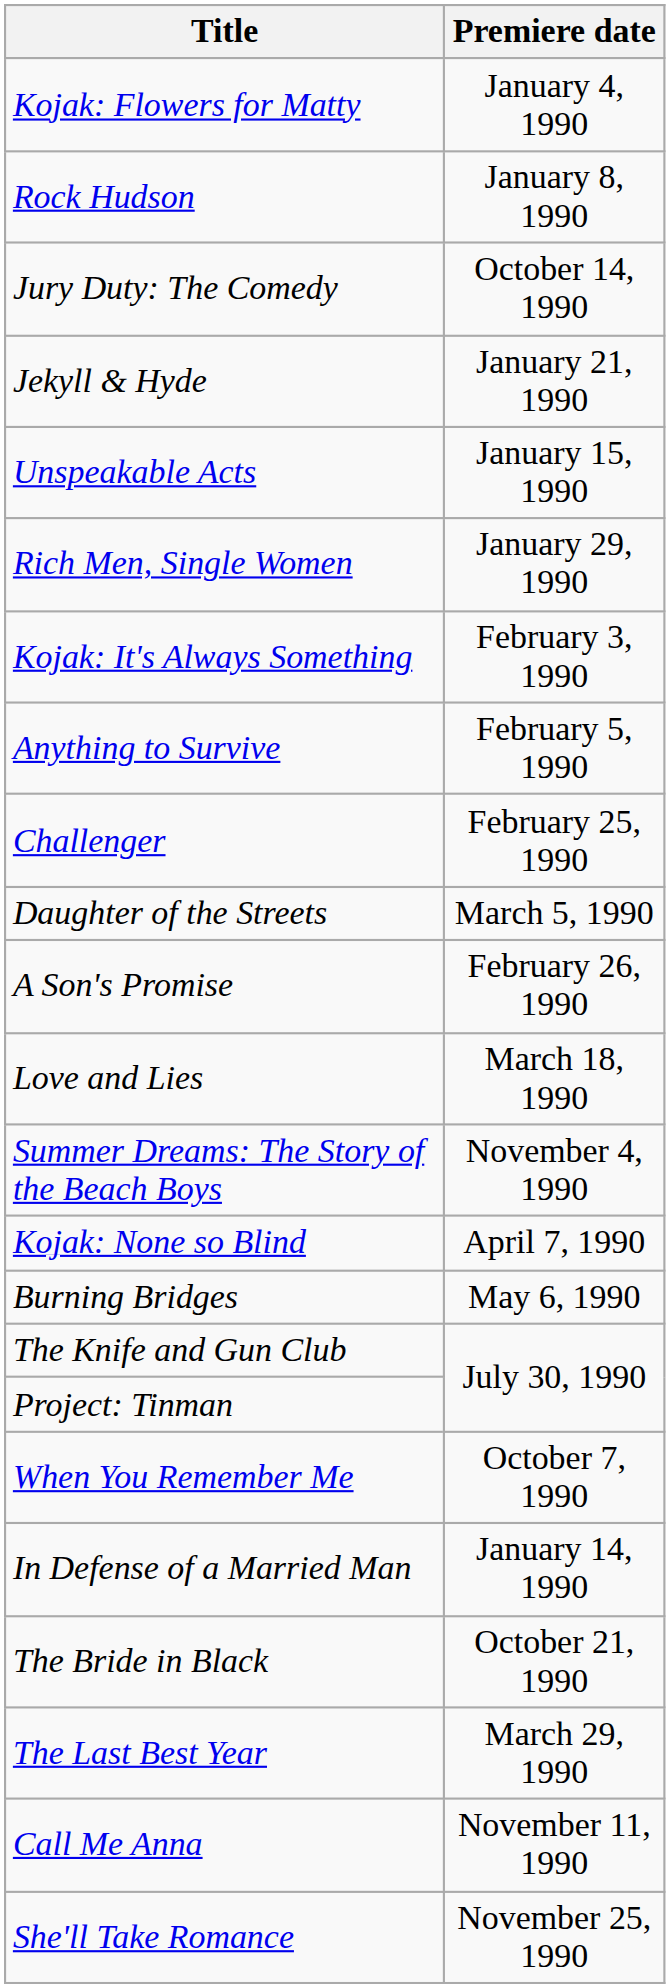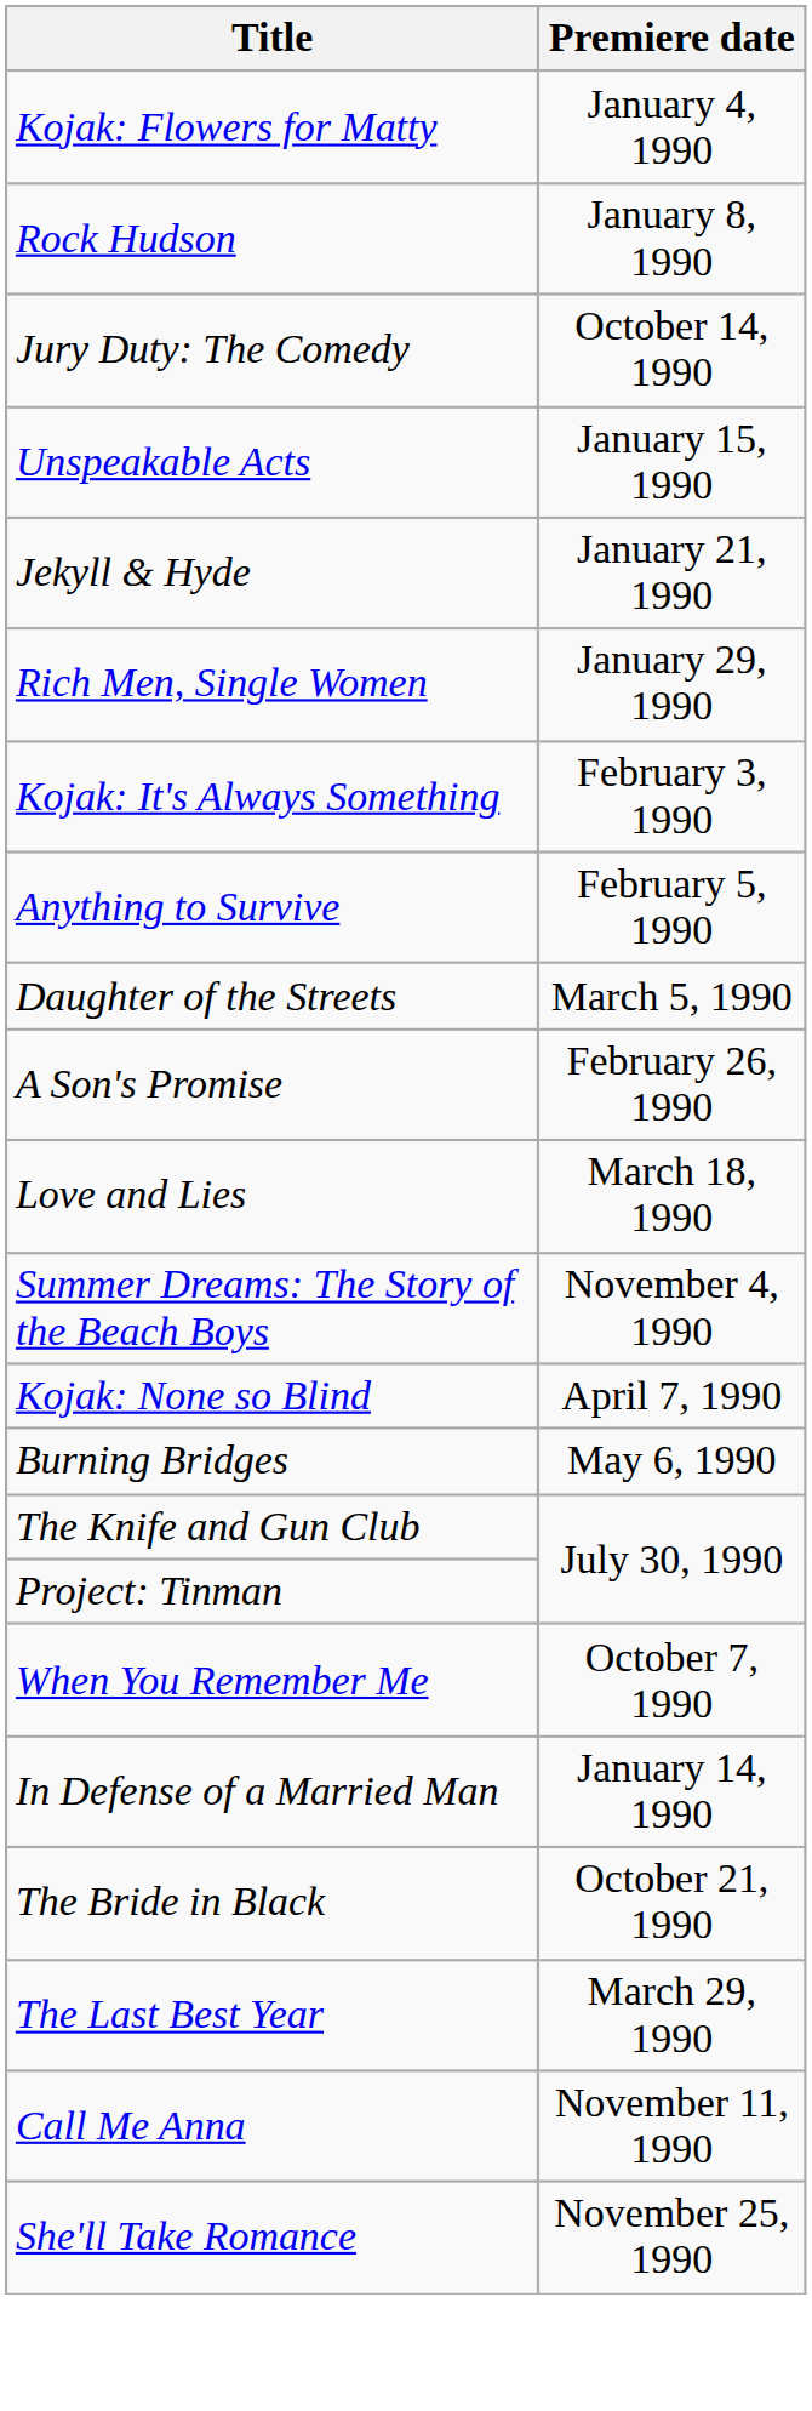rows swapped: Unspeakable Acts <-> Jekyll & Hyde
- row: Challenger | February 25, 1990
